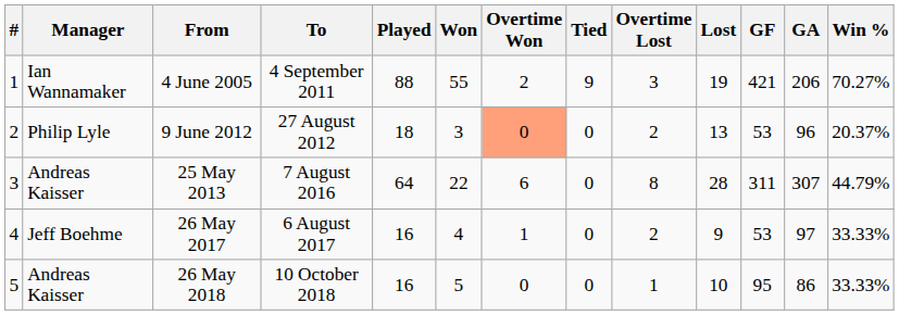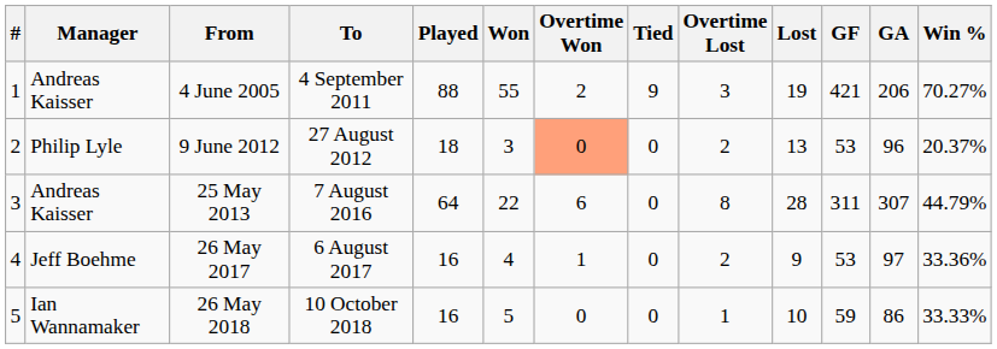4 June 2005 | Manager: Ian Wannamaker -> Andreas Kaisser
26 May 2017 | Win %: 33.33% -> 33.36%
26 May 2018 | Manager: Andreas Kaisser -> Ian Wannamaker
26 May 2018 | GF: 95 -> 59
